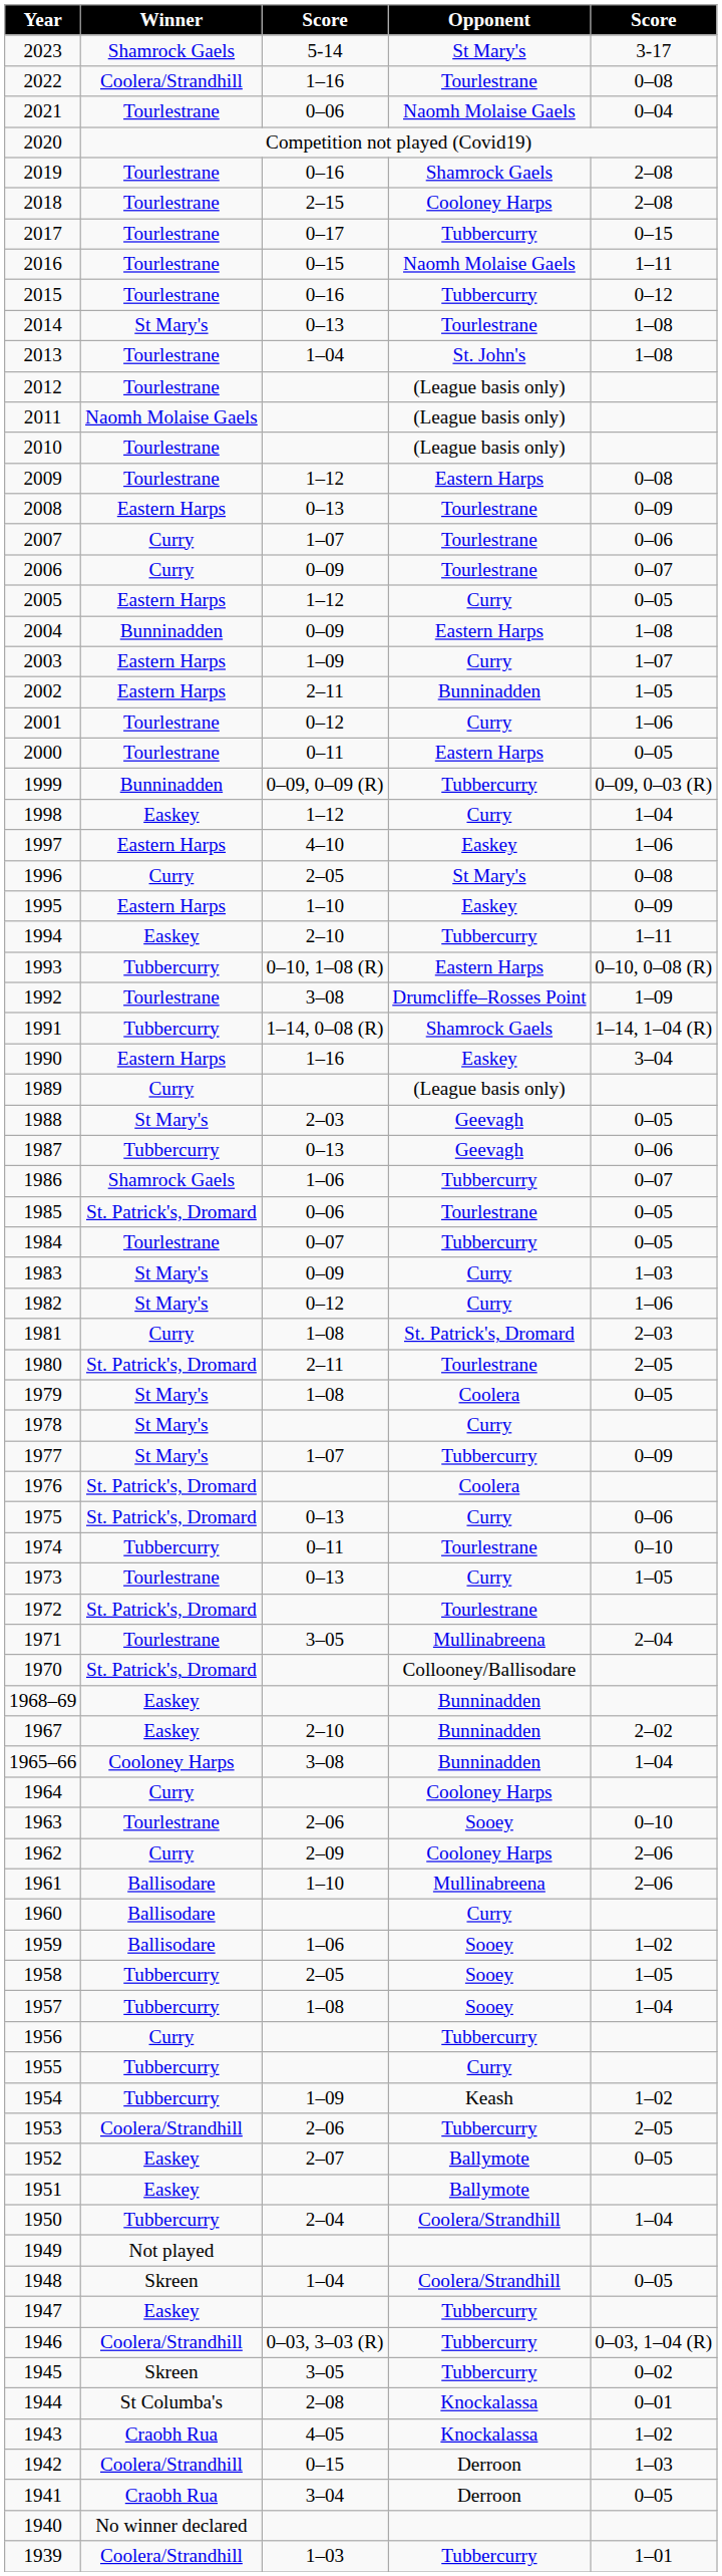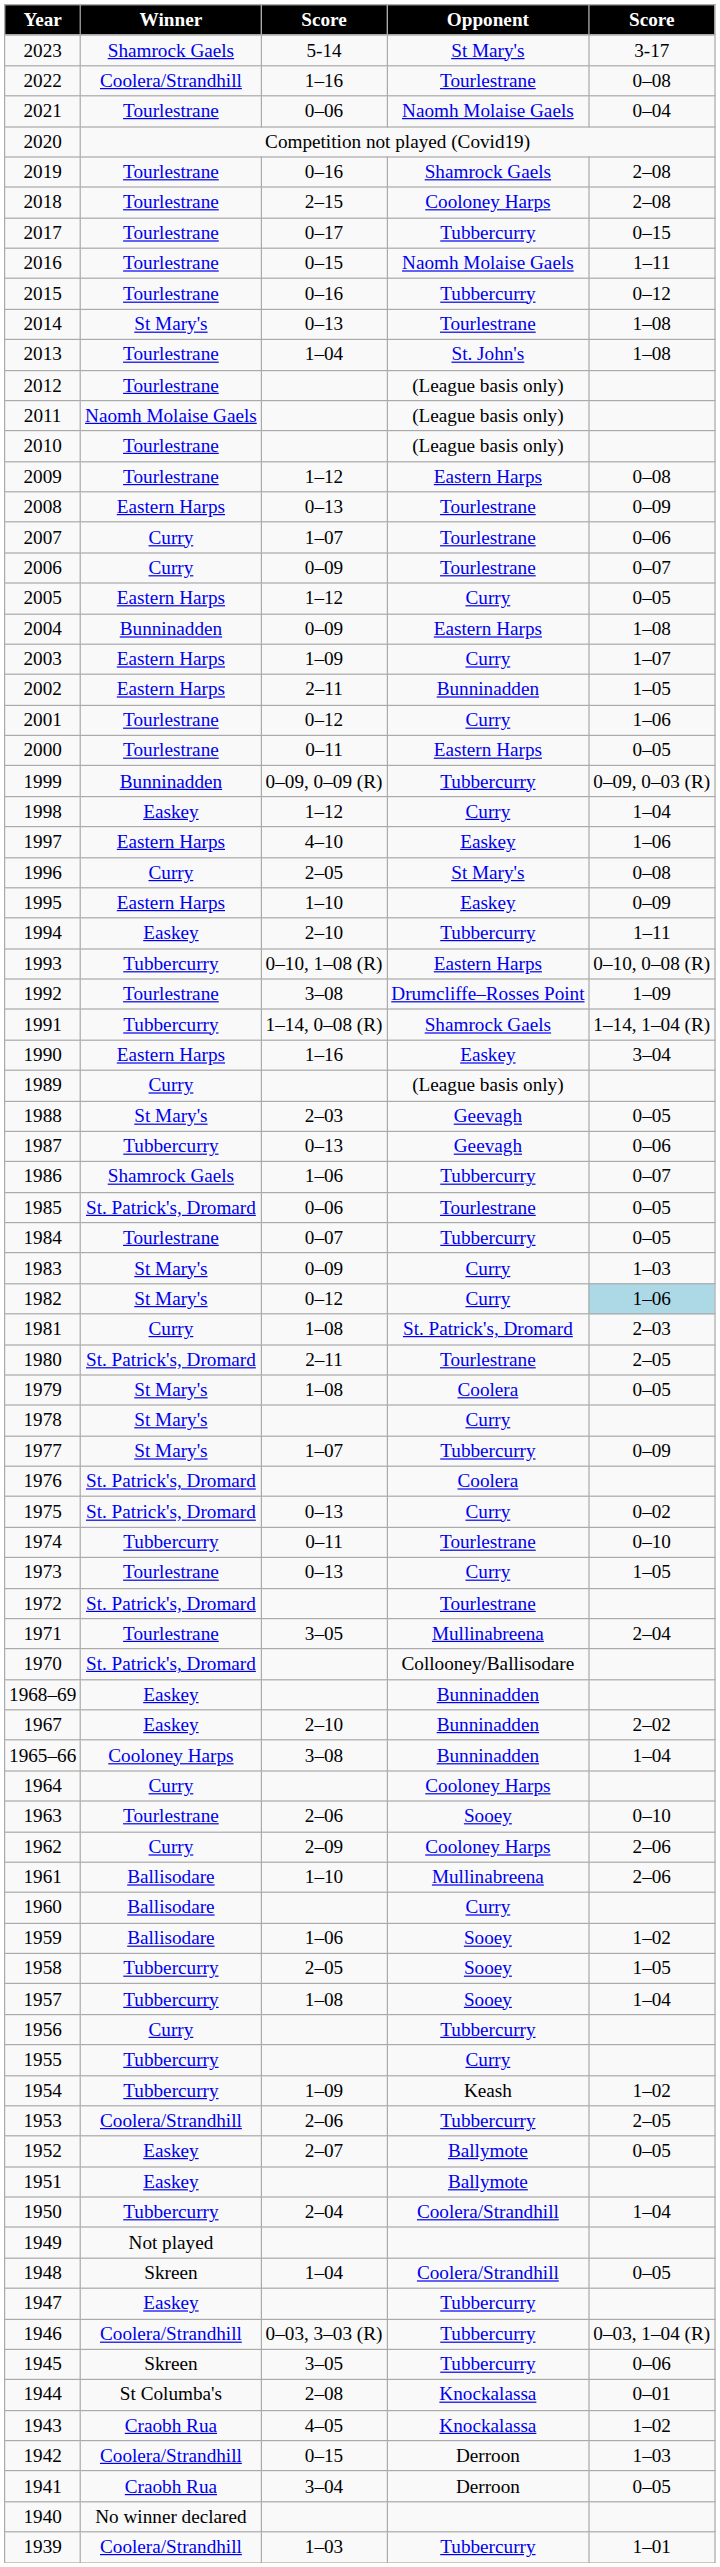1982 | column 5: no background -> lightblue background
1975 | column 5: 0–06 -> 0–02
1945 | column 5: 0–02 -> 0–06
